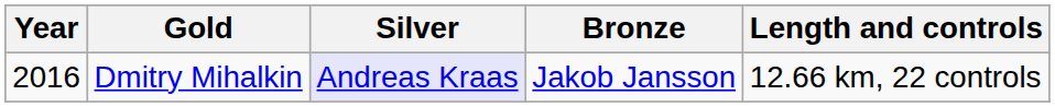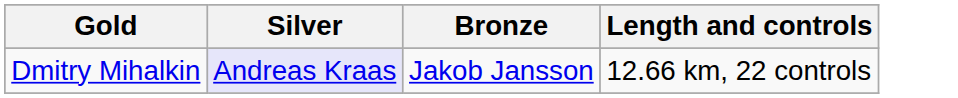- column: Year | 2016
